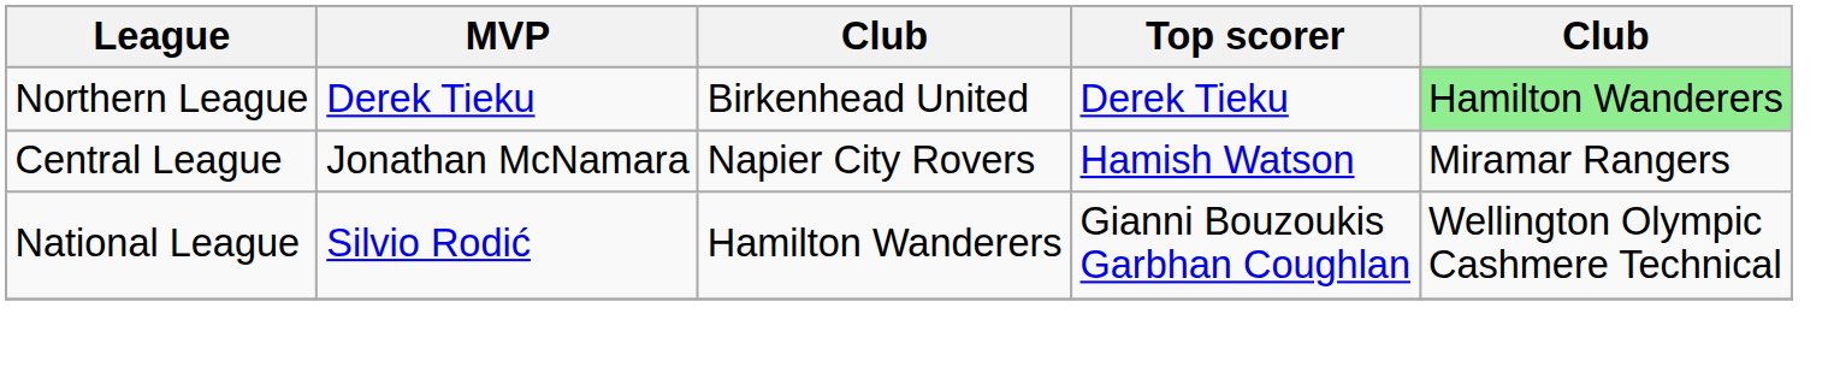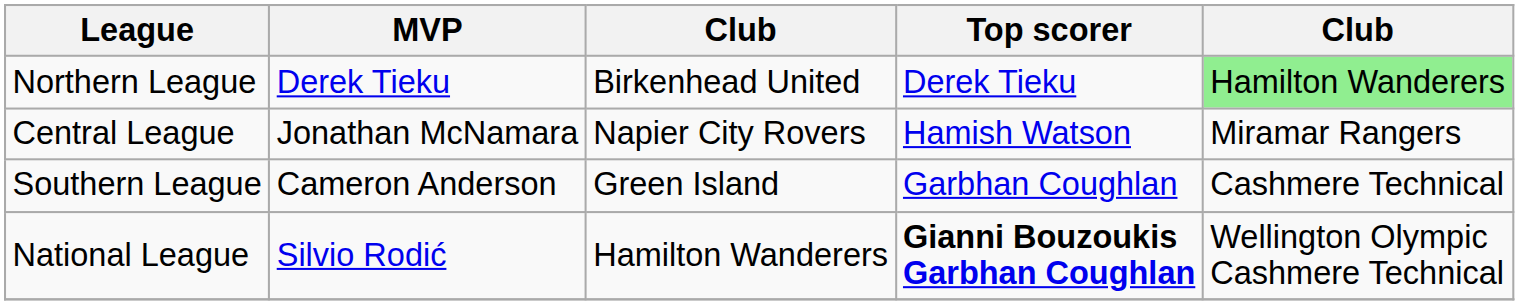+ row: Southern League | Cameron Anderson | Green Island | Garbhan Coughlan | Cashmere Technical
National League | Top scorer: normal -> bold
